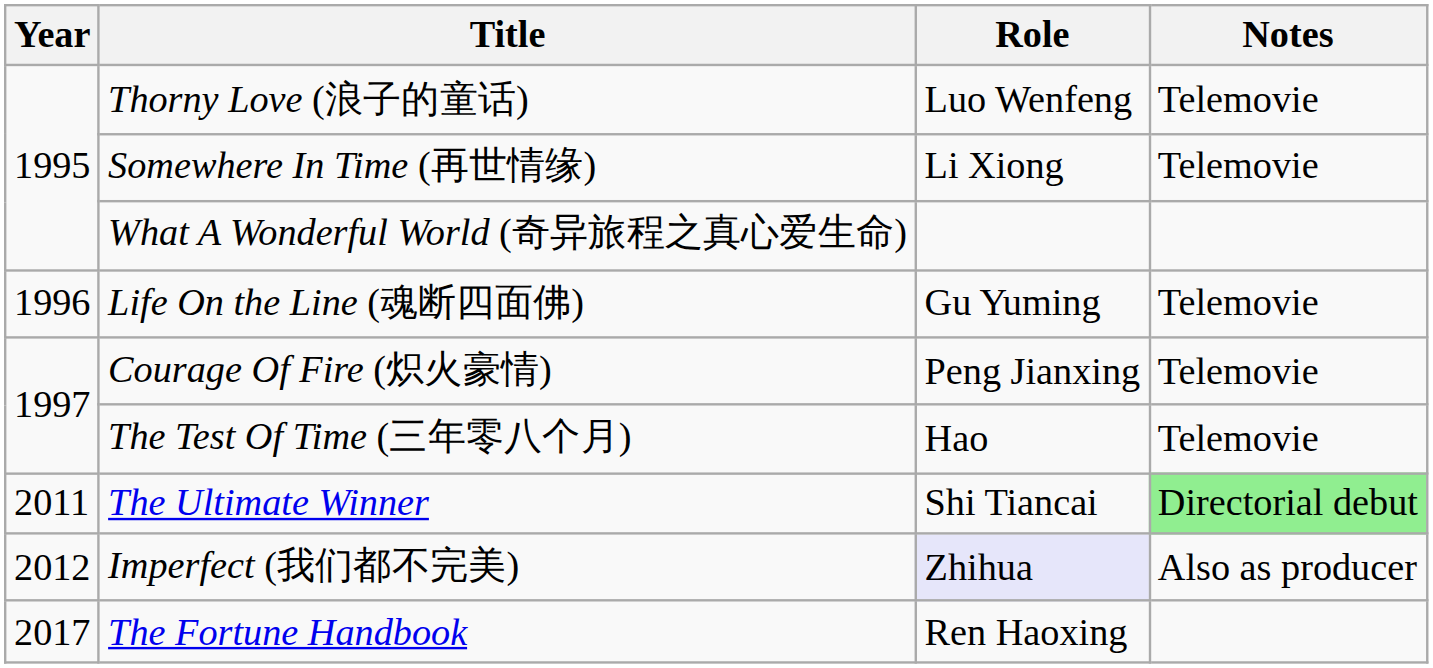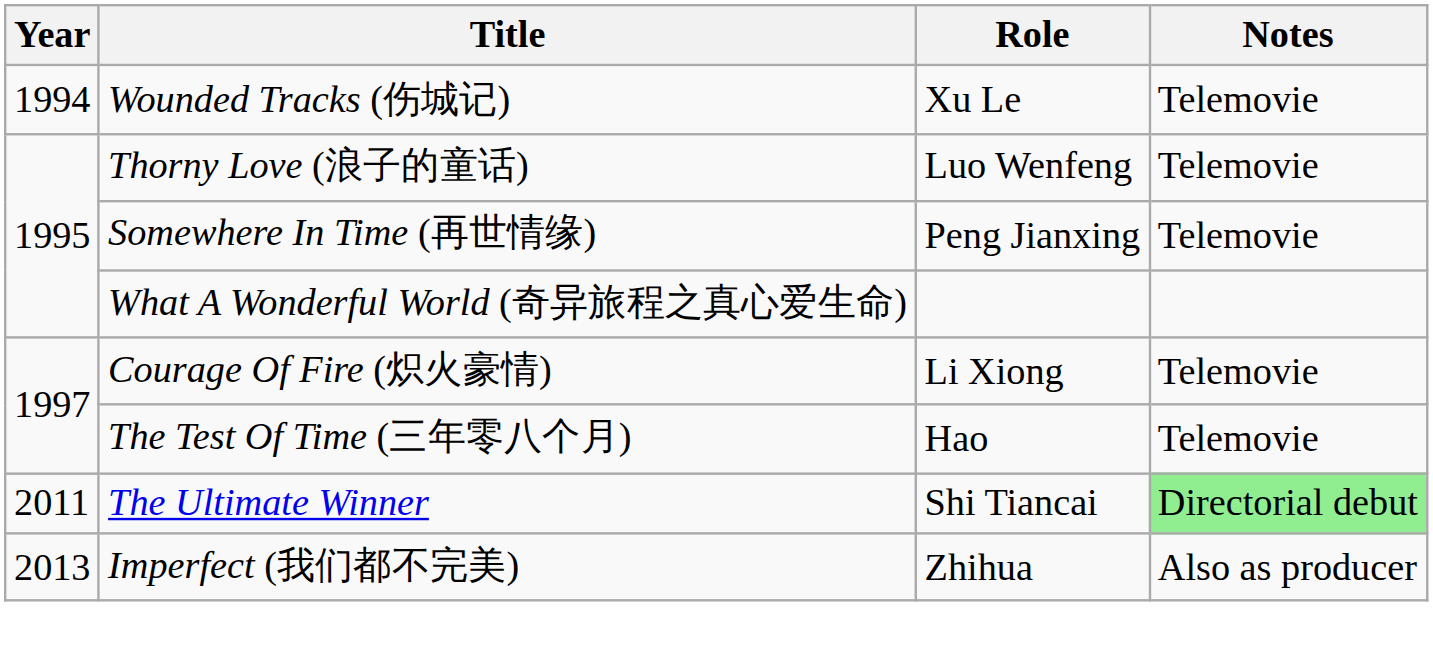+ row: 1994 | Wounded Tracks (伤城记) | Xu Le | Telemovie
Somewhere In Time (再世情缘) | Role: Li Xiong -> Peng Jianxing
- row: 1996 | Life On the Line (魂断四面佛) | Gu Yuming | Telemovie
Courage Of Fire (炽火豪情) | Role: Peng Jianxing -> Li Xiong
Imperfect (我们都不完美) | Year: 2012 -> 2013
Imperfect (我们都不完美) | Role: lavender background -> no background
- row: 2017 | The Fortune Handbook | Ren Haoxing
